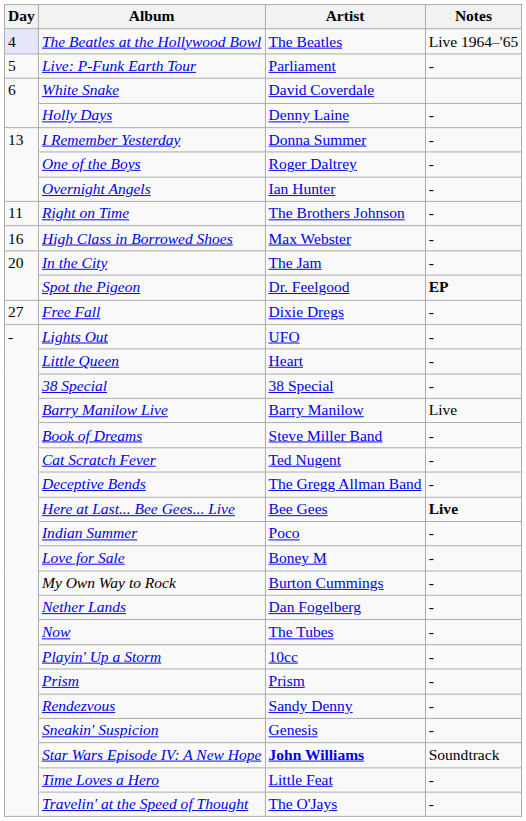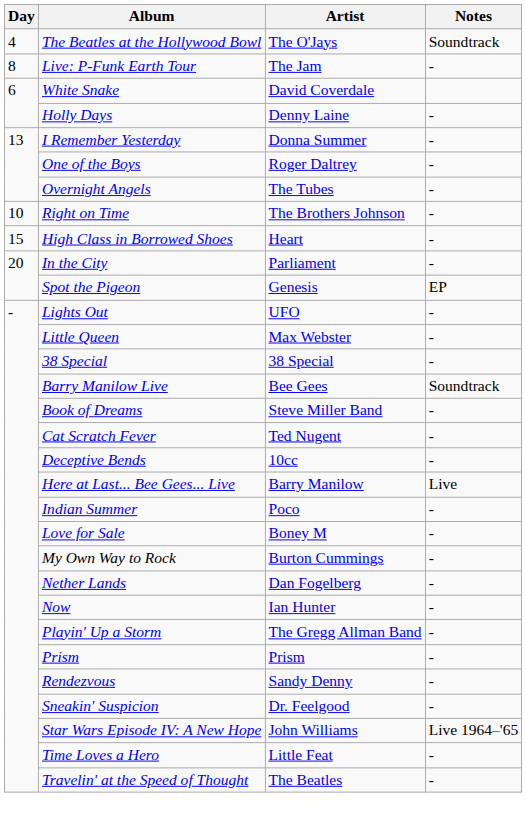The Beatles at the Hollywood Bowl | Day: lavender background -> no background
The Beatles at the Hollywood Bowl | Artist: The Beatles -> The O'Jays
The Beatles at the Hollywood Bowl | Notes: Live 1964–'65 -> Soundtrack
Live: P-Funk Earth Tour | Day: 5 -> 8
Live: P-Funk Earth Tour | Artist: Parliament -> The Jam
Overnight Angels | Artist: Ian Hunter -> The Tubes
Right on Time | Day: 11 -> 10
High Class in Borrowed Shoes | Day: 16 -> 15
High Class in Borrowed Shoes | Artist: Max Webster -> Heart
In the City | Artist: The Jam -> Parliament
Spot the Pigeon | Artist: Dr. Feelgood -> Genesis
Spot the Pigeon | Notes: bold -> normal
- row: 27 | Free Fall | Dixie Dregs | -
Little Queen | Artist: Heart -> Max Webster
Barry Manilow Live | Artist: Barry Manilow -> Bee Gees
Barry Manilow Live | Notes: Live -> Soundtrack
Deceptive Bends | Artist: The Gregg Allman Band -> 10cc
Here at Last... Bee Gees... Live | Artist: Bee Gees -> Barry Manilow
Here at Last... Bee Gees... Live | Notes: bold -> normal
Now | Artist: The Tubes -> Ian Hunter
Playin' Up a Storm | Artist: 10cc -> The Gregg Allman Band
Sneakin' Suspicion | Artist: Genesis -> Dr. Feelgood
Star Wars Episode IV: A New Hope | Artist: bold -> normal
Star Wars Episode IV: A New Hope | Notes: Soundtrack -> Live 1964–'65
Travelin' at the Speed of Thought | Artist: The O'Jays -> The Beatles
